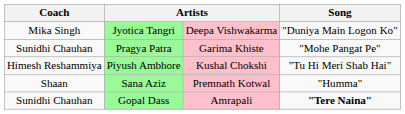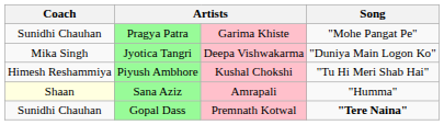rows swapped: Jyotica Tangri <-> Pragya Patra
Sana Aziz | Coach: no background -> lightyellow background
Sana Aziz | column 3: Premnath Kotwal -> Amrapali
Gopal Dass | column 3: Amrapali -> Premnath Kotwal
